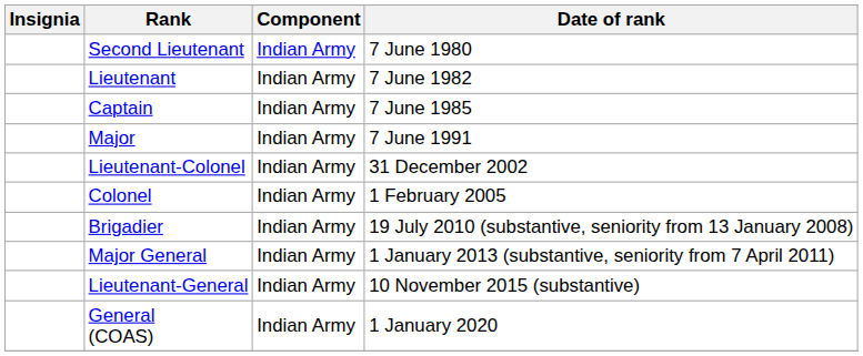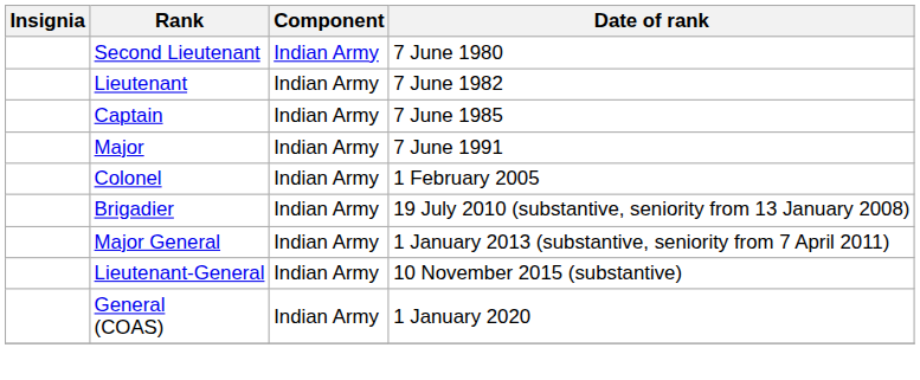- row: Lieutenant-Colonel | Indian Army | 31 December 2002
